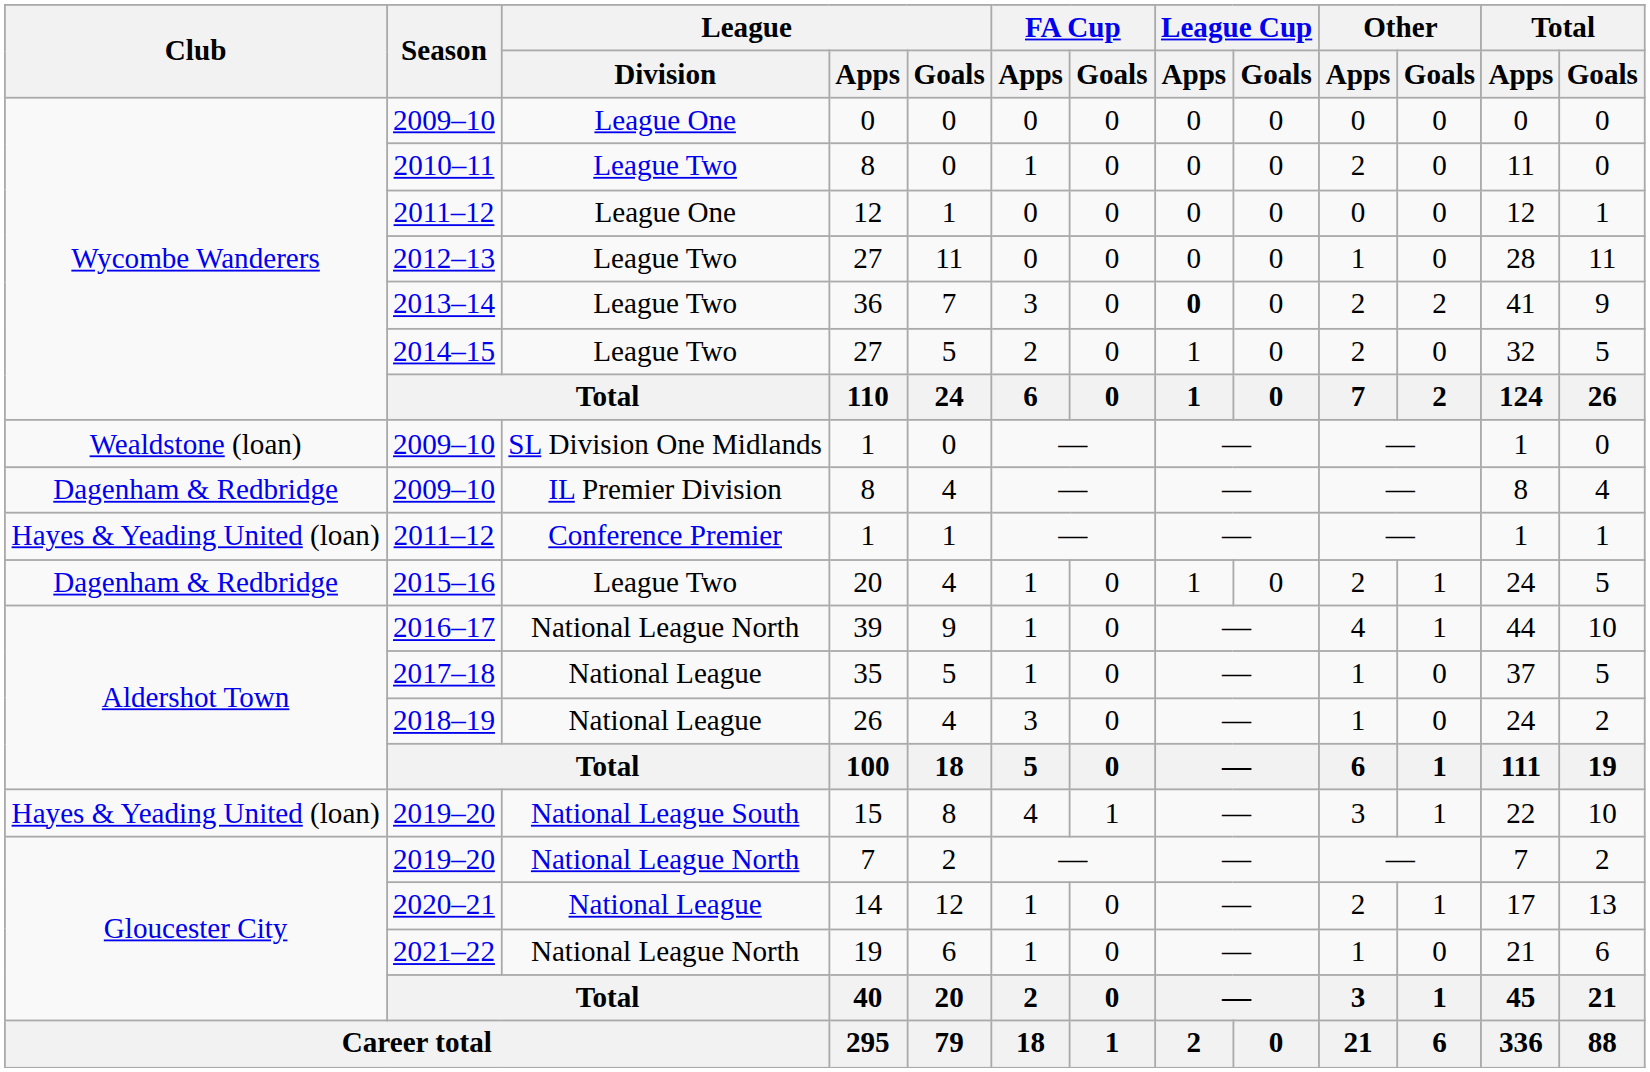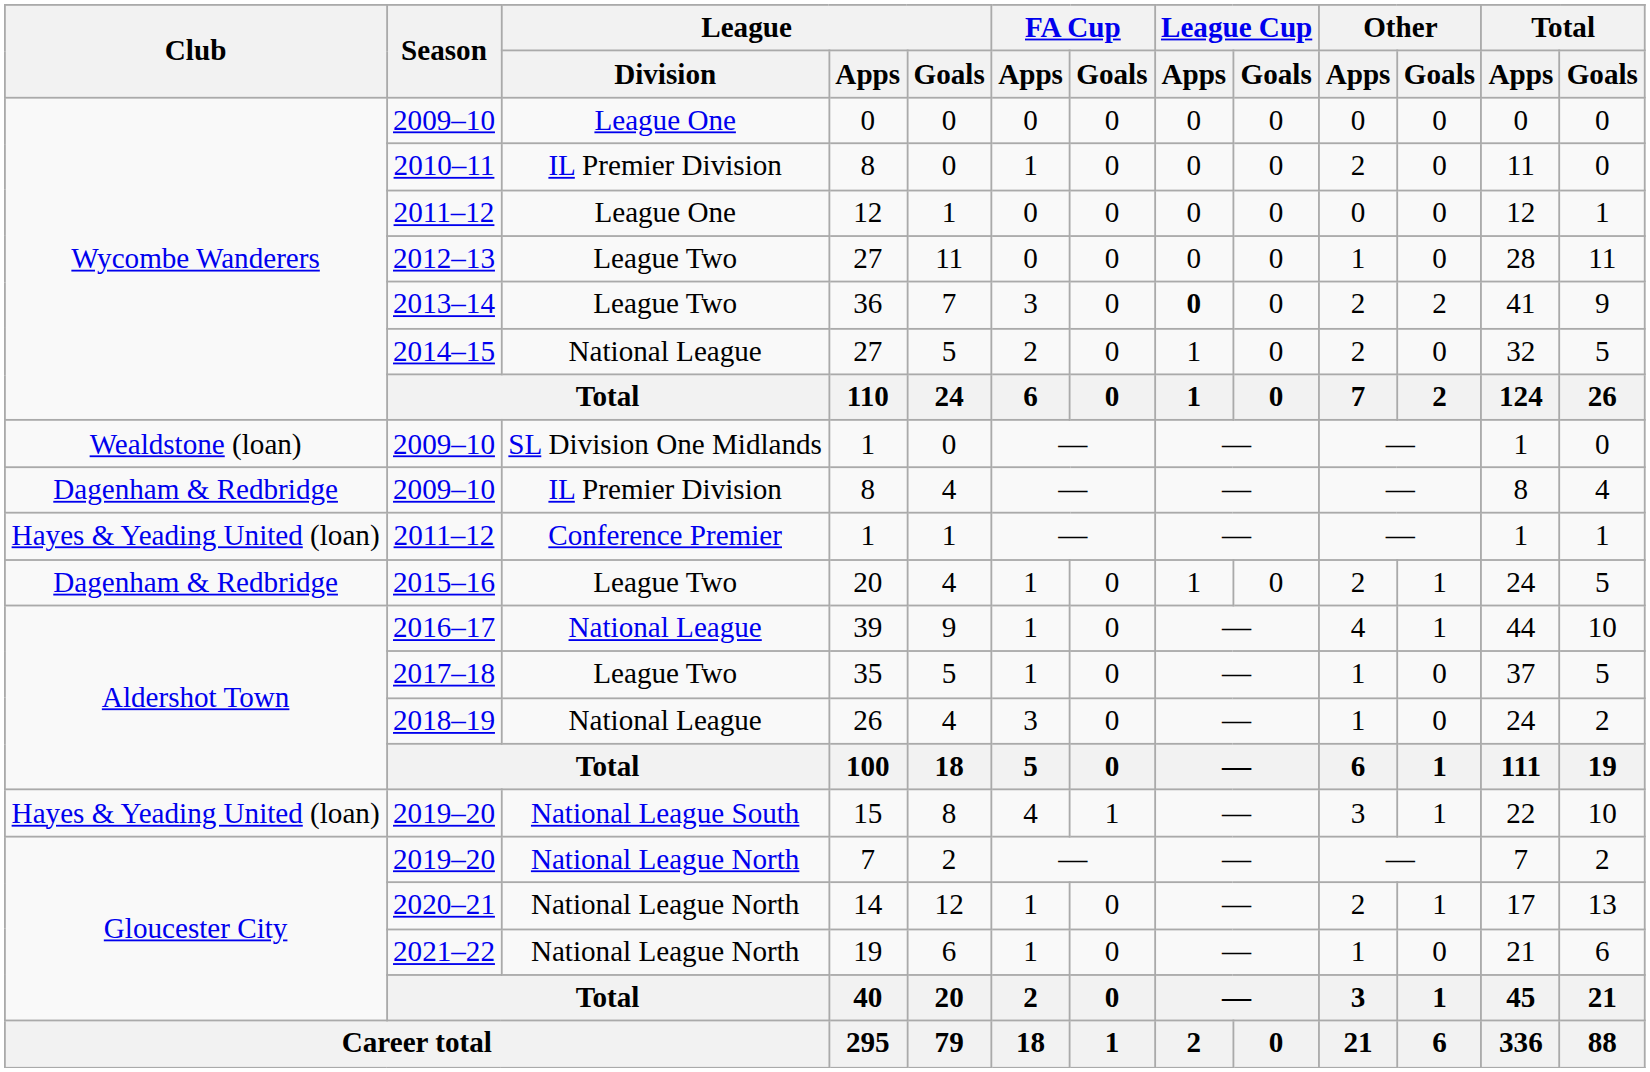2010–11 / 8 | League / Division: League Two -> IL Premier Division
2014–15 / 27 | League / Division: League Two -> National League
39 | League / Division: National League North -> National League
35 | League / Division: National League -> League Two
14 | League / Division: National League -> National League North
